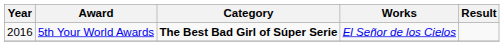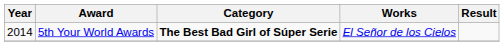5th Your World Awards | Year: 2016 -> 2014
